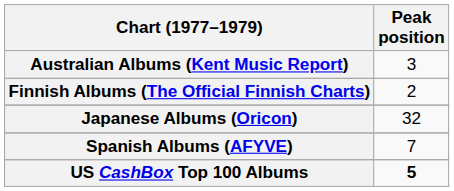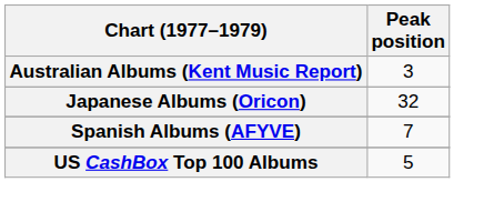- row: Finnish Albums (The Official Finnish Charts) | 2
US CashBox Top 100 Albums | Peak position: bold -> normal
